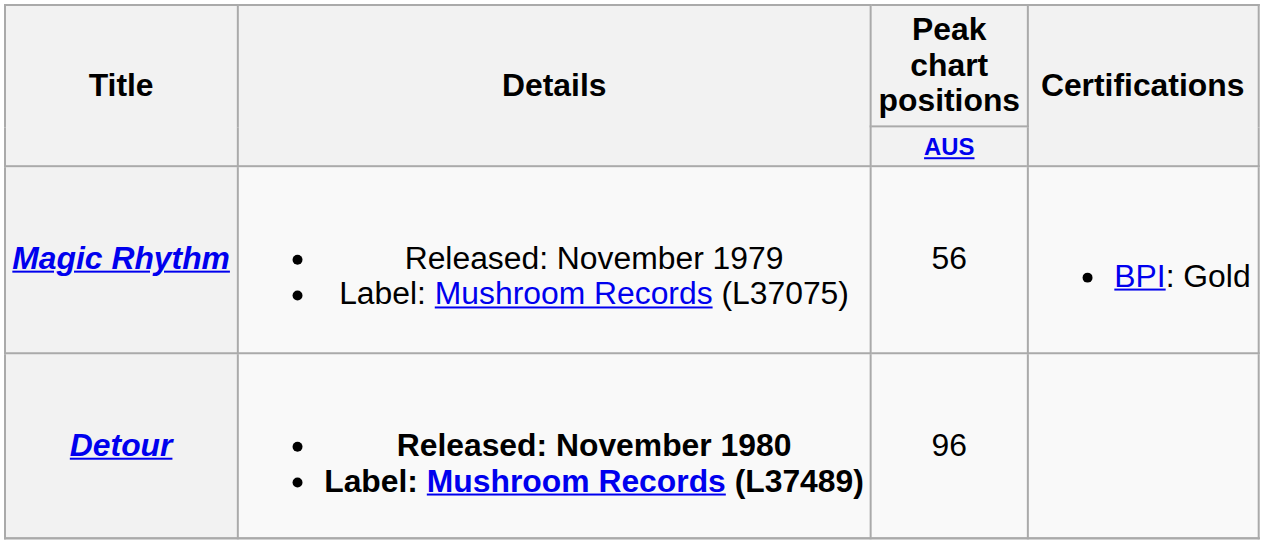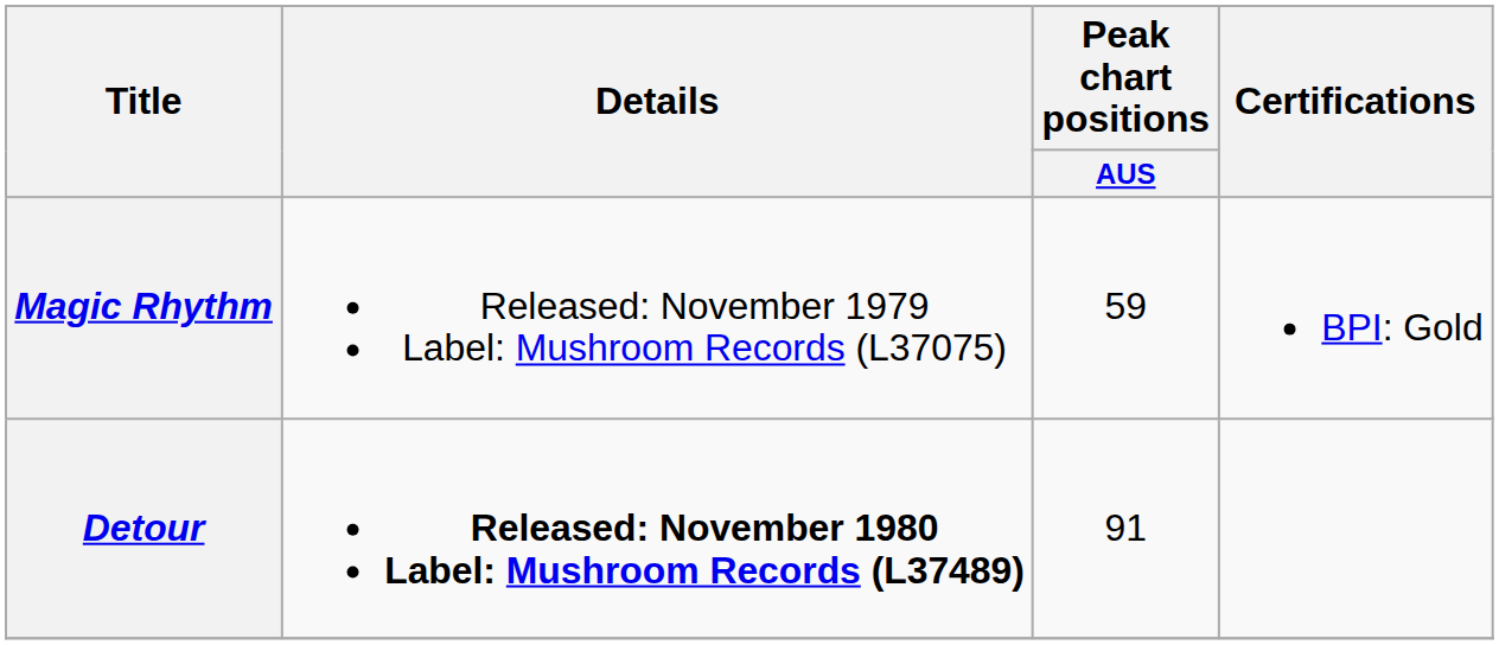Magic Rhythm | Peak chart positions / AUS: 56 -> 59
Detour | Peak chart positions / AUS: 96 -> 91
